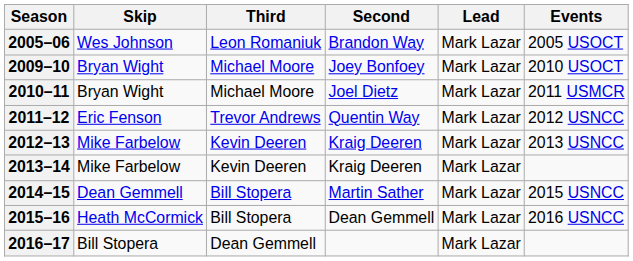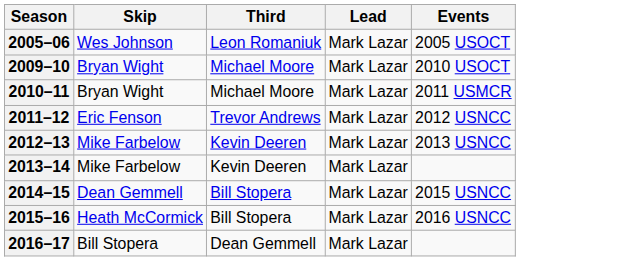- column: Second | Brandon Way | Joey Bonfoey | Joel Dietz | Quentin Way | Kraig Deeren | Kraig Deeren | Martin Sather | Dean Gemmell
